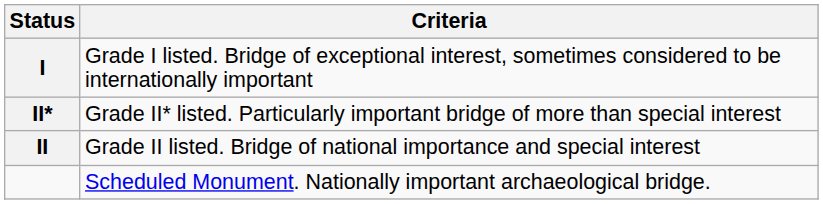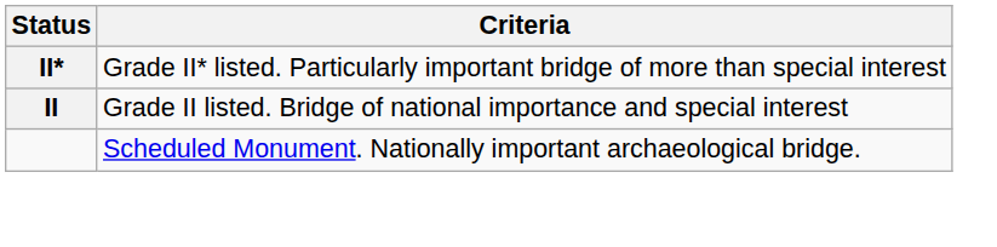- row: I | Grade I listed. Bridge of exceptional interest, sometimes considered to be internationally important
